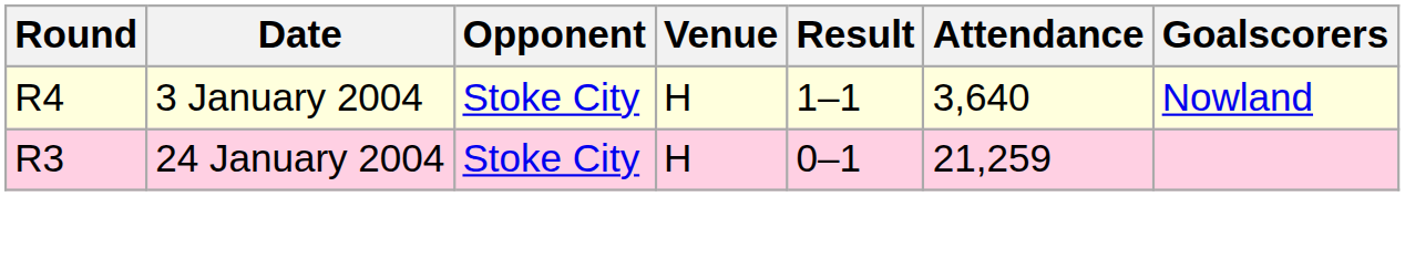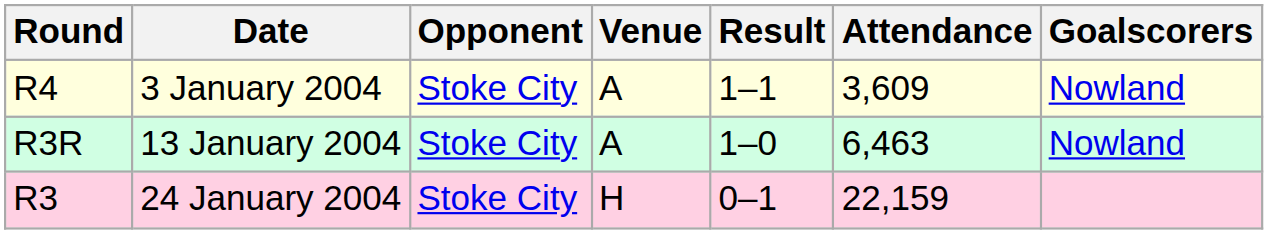3 January 2004 | Venue: H -> A
3 January 2004 | Attendance: 3,640 -> 3,609
+ row: R3R | 13 January 2004 | Stoke City | A | 1–0 | 6,463 | Nowland
24 January 2004 | Attendance: 21,259 -> 22,159
